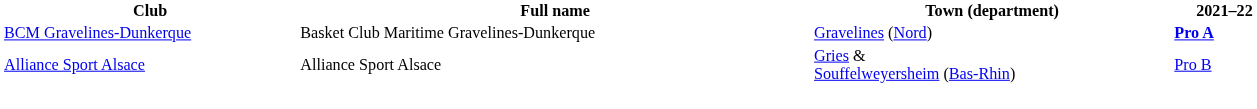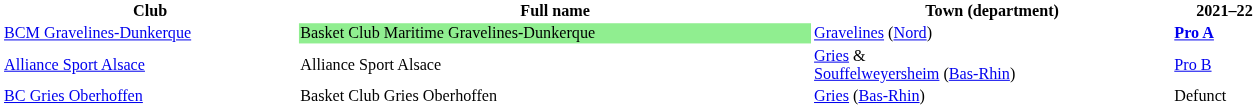BCM Gravelines-Dunkerque | Full name: no background -> lightgreen background
+ row: BC Gries Oberhoffen | Basket Club Gries Oberhoffen | Gries (Bas-Rhin) | Defunct
